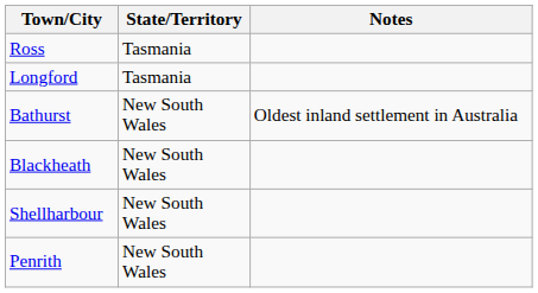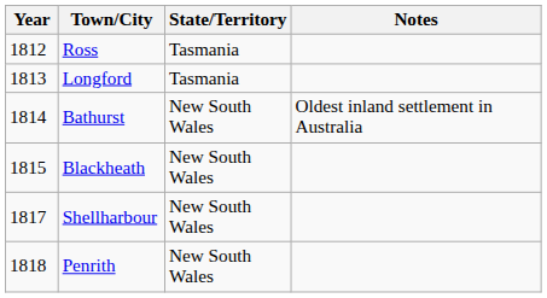+ column: Year | 1812 | 1813 | 1814 | 1815 | 1817 | 1818
